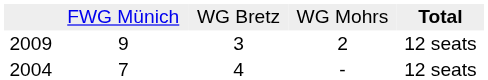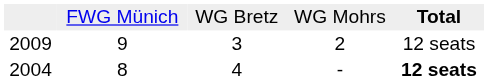2004 | column 2: 7 -> 8
2004 | column 5: normal -> bold
